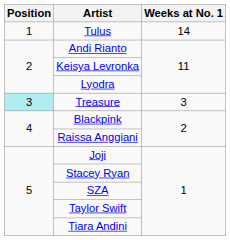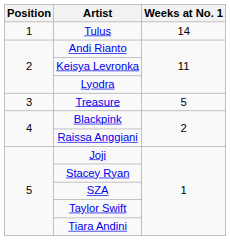Treasure | Position: paleturquoise background -> no background
Treasure | Weeks at No. 1: 3 -> 5
